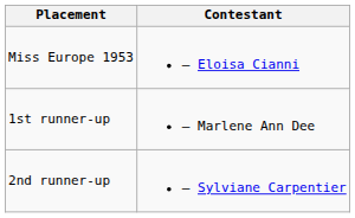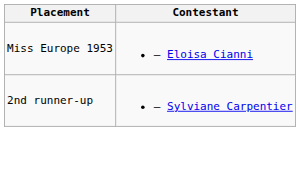- row: 1st runner-up | – Marlene Ann Dee
